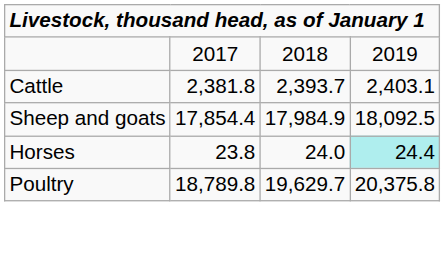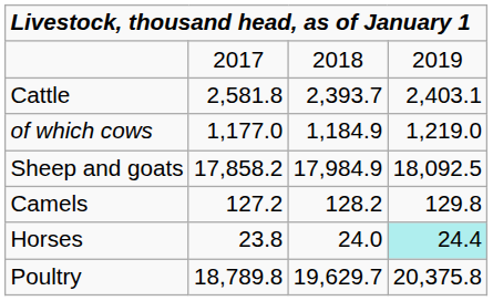Cattle | column 2: 2,381.8 -> 2,581.8
+ row: of which cows | 1,177.0 | 1,184.9 | 1,219.0
Sheep and goats | column 2: 17,854.4 -> 17,858.2
+ row: Camels | 127.2 | 128.2 | 129.8
